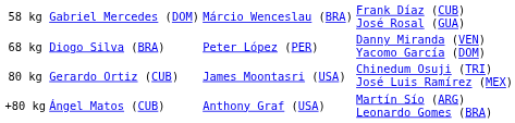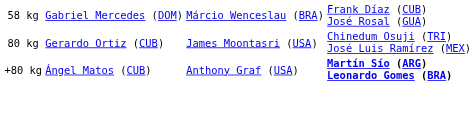- row: 68 kg | Diogo Silva (BRA) | Peter López (PER) | Danny Miranda (VEN) Yacomo García (DOM)
+80 kg | column 4: normal -> bold
